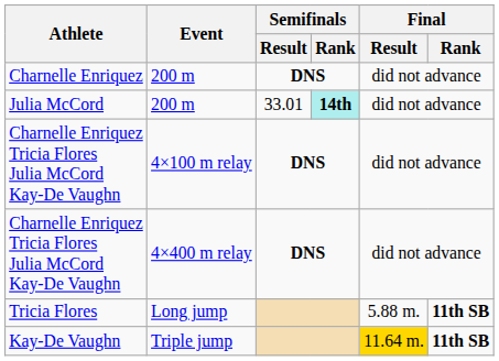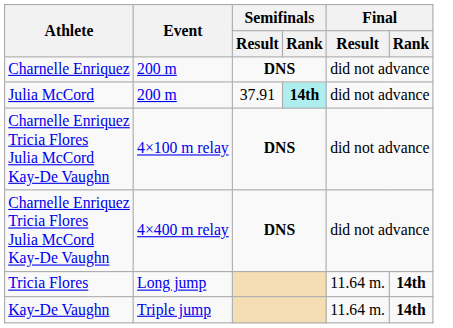Julia McCord | Semifinals / Result: 33.01 -> 37.91
Tricia Flores | Final / Result: 5.88 m. -> 11.64 m.
Tricia Flores | Final / Rank: 11th SB -> 14th
Kay-De Vaughn | Final / Result: gold background -> no background
Kay-De Vaughn | Final / Rank: 11th SB -> 14th
